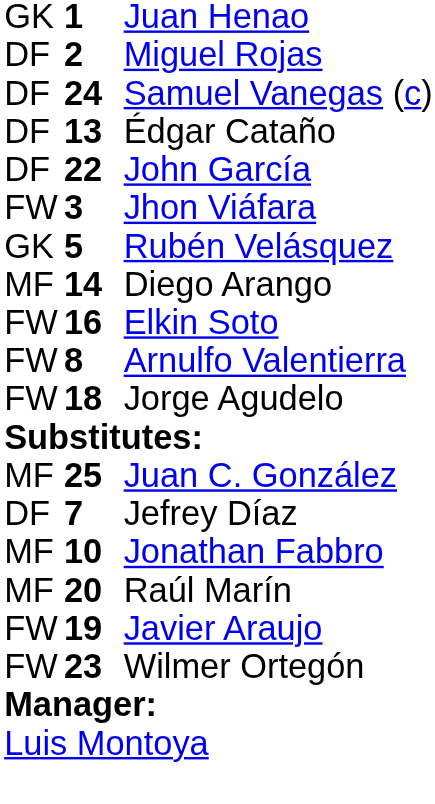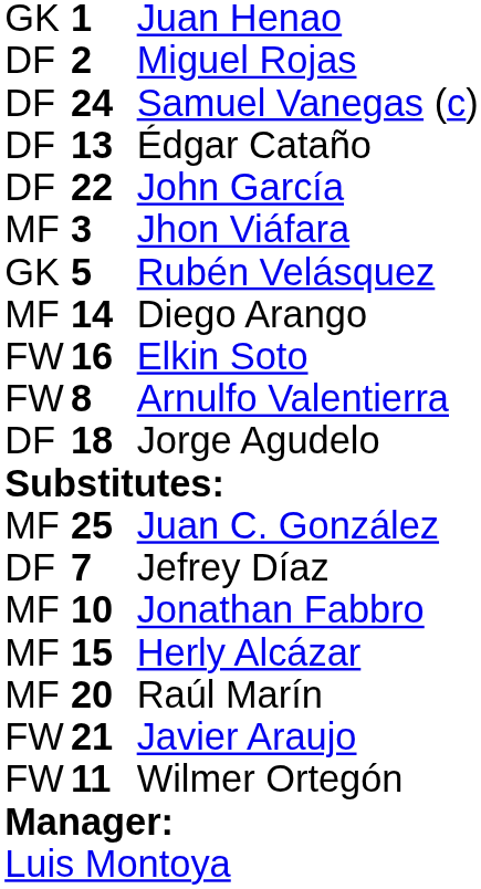Jhon Viáfara | column 1: FW -> MF
Jorge Agudelo | column 1: FW -> DF
+ row: MF | 15 | Herly Alcázar
Javier Araujo | column 2: 19 -> 21
Wilmer Ortegón | column 2: 23 -> 11
